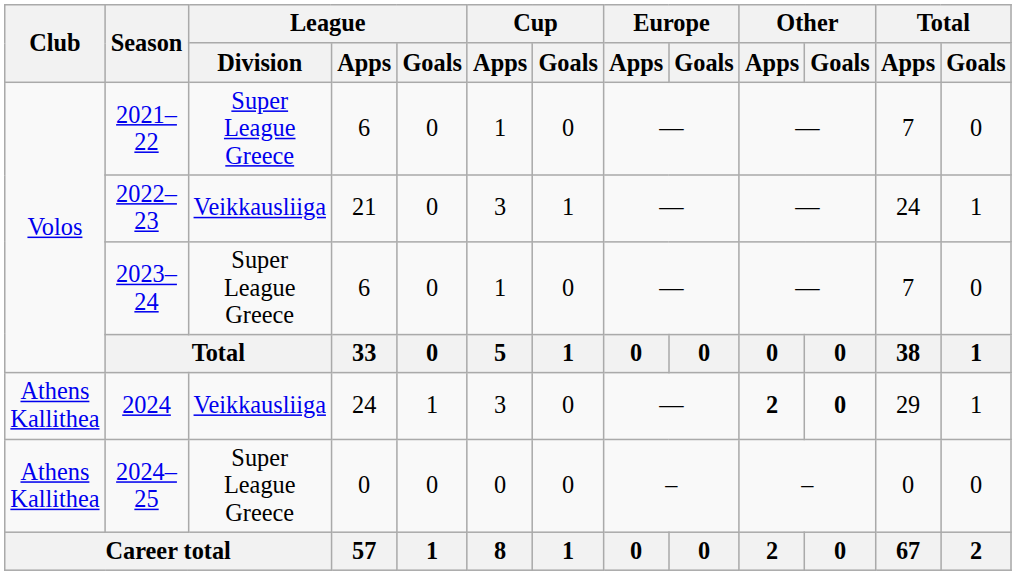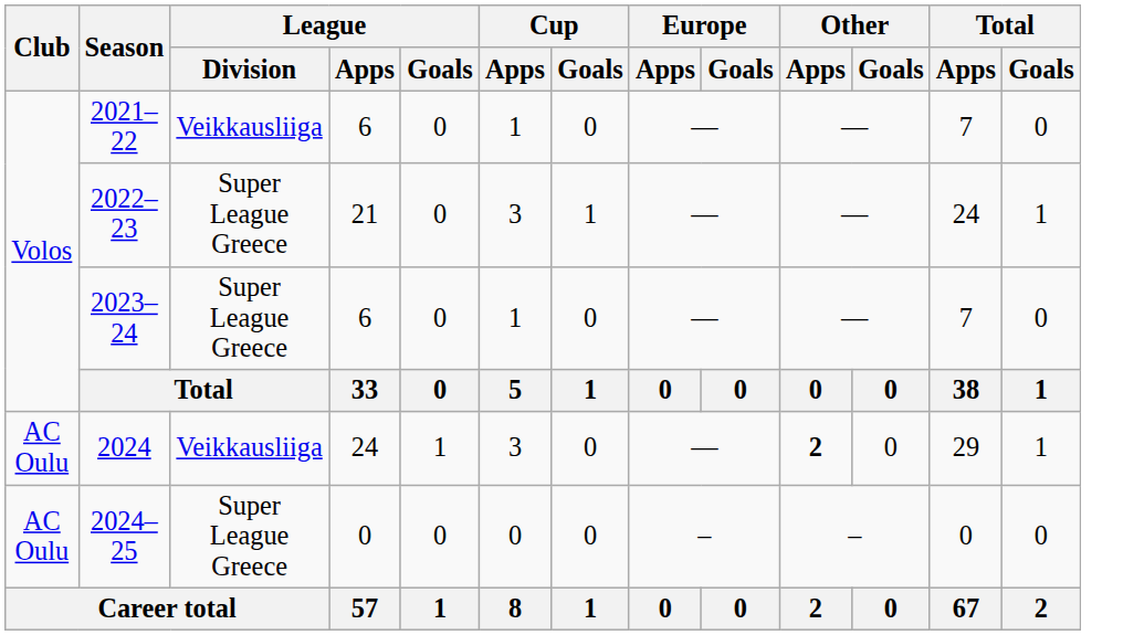2021–22 | League / Division: Super League Greece -> Veikkausliiga
2022–23 | League / Division: Veikkausliiga -> Super League Greece
2024 | Club: Athens Kallithea -> AC Oulu
2024 | Other / Goals: bold -> normal
2024–25 | Club: Athens Kallithea -> AC Oulu
